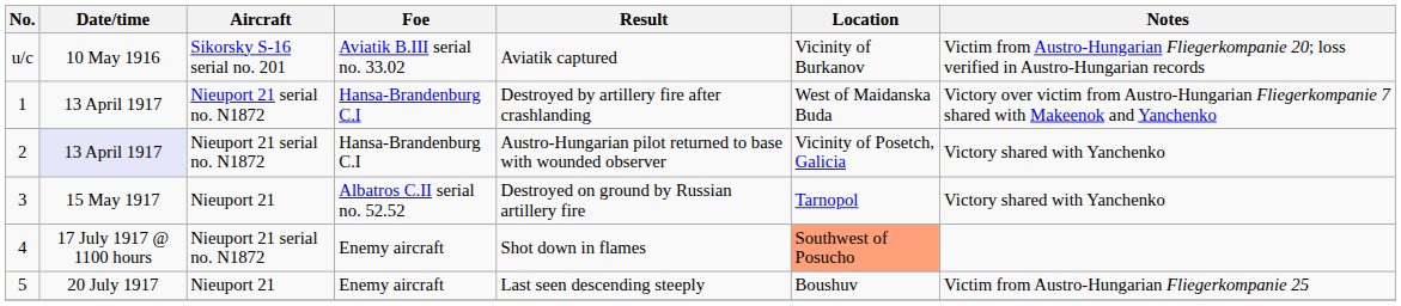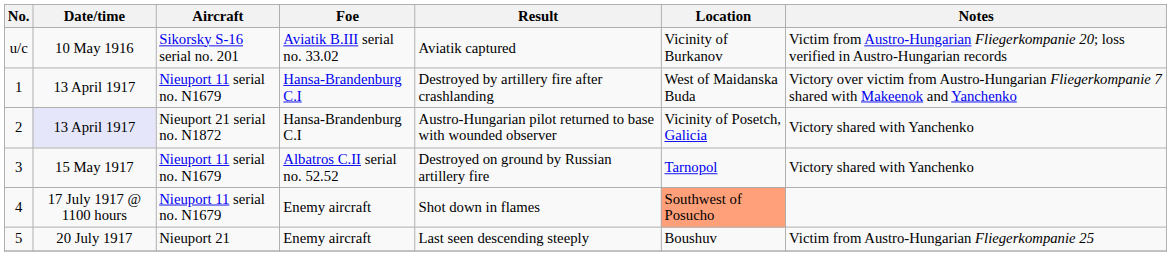1 | Aircraft: Nieuport 21 serial no. N1872 -> Nieuport 11 serial no. N1679
3 | Aircraft: Nieuport 21 -> Nieuport 11 serial no. N1679
4 | Aircraft: Nieuport 21 serial no. N1872 -> Nieuport 11 serial no. N1679
